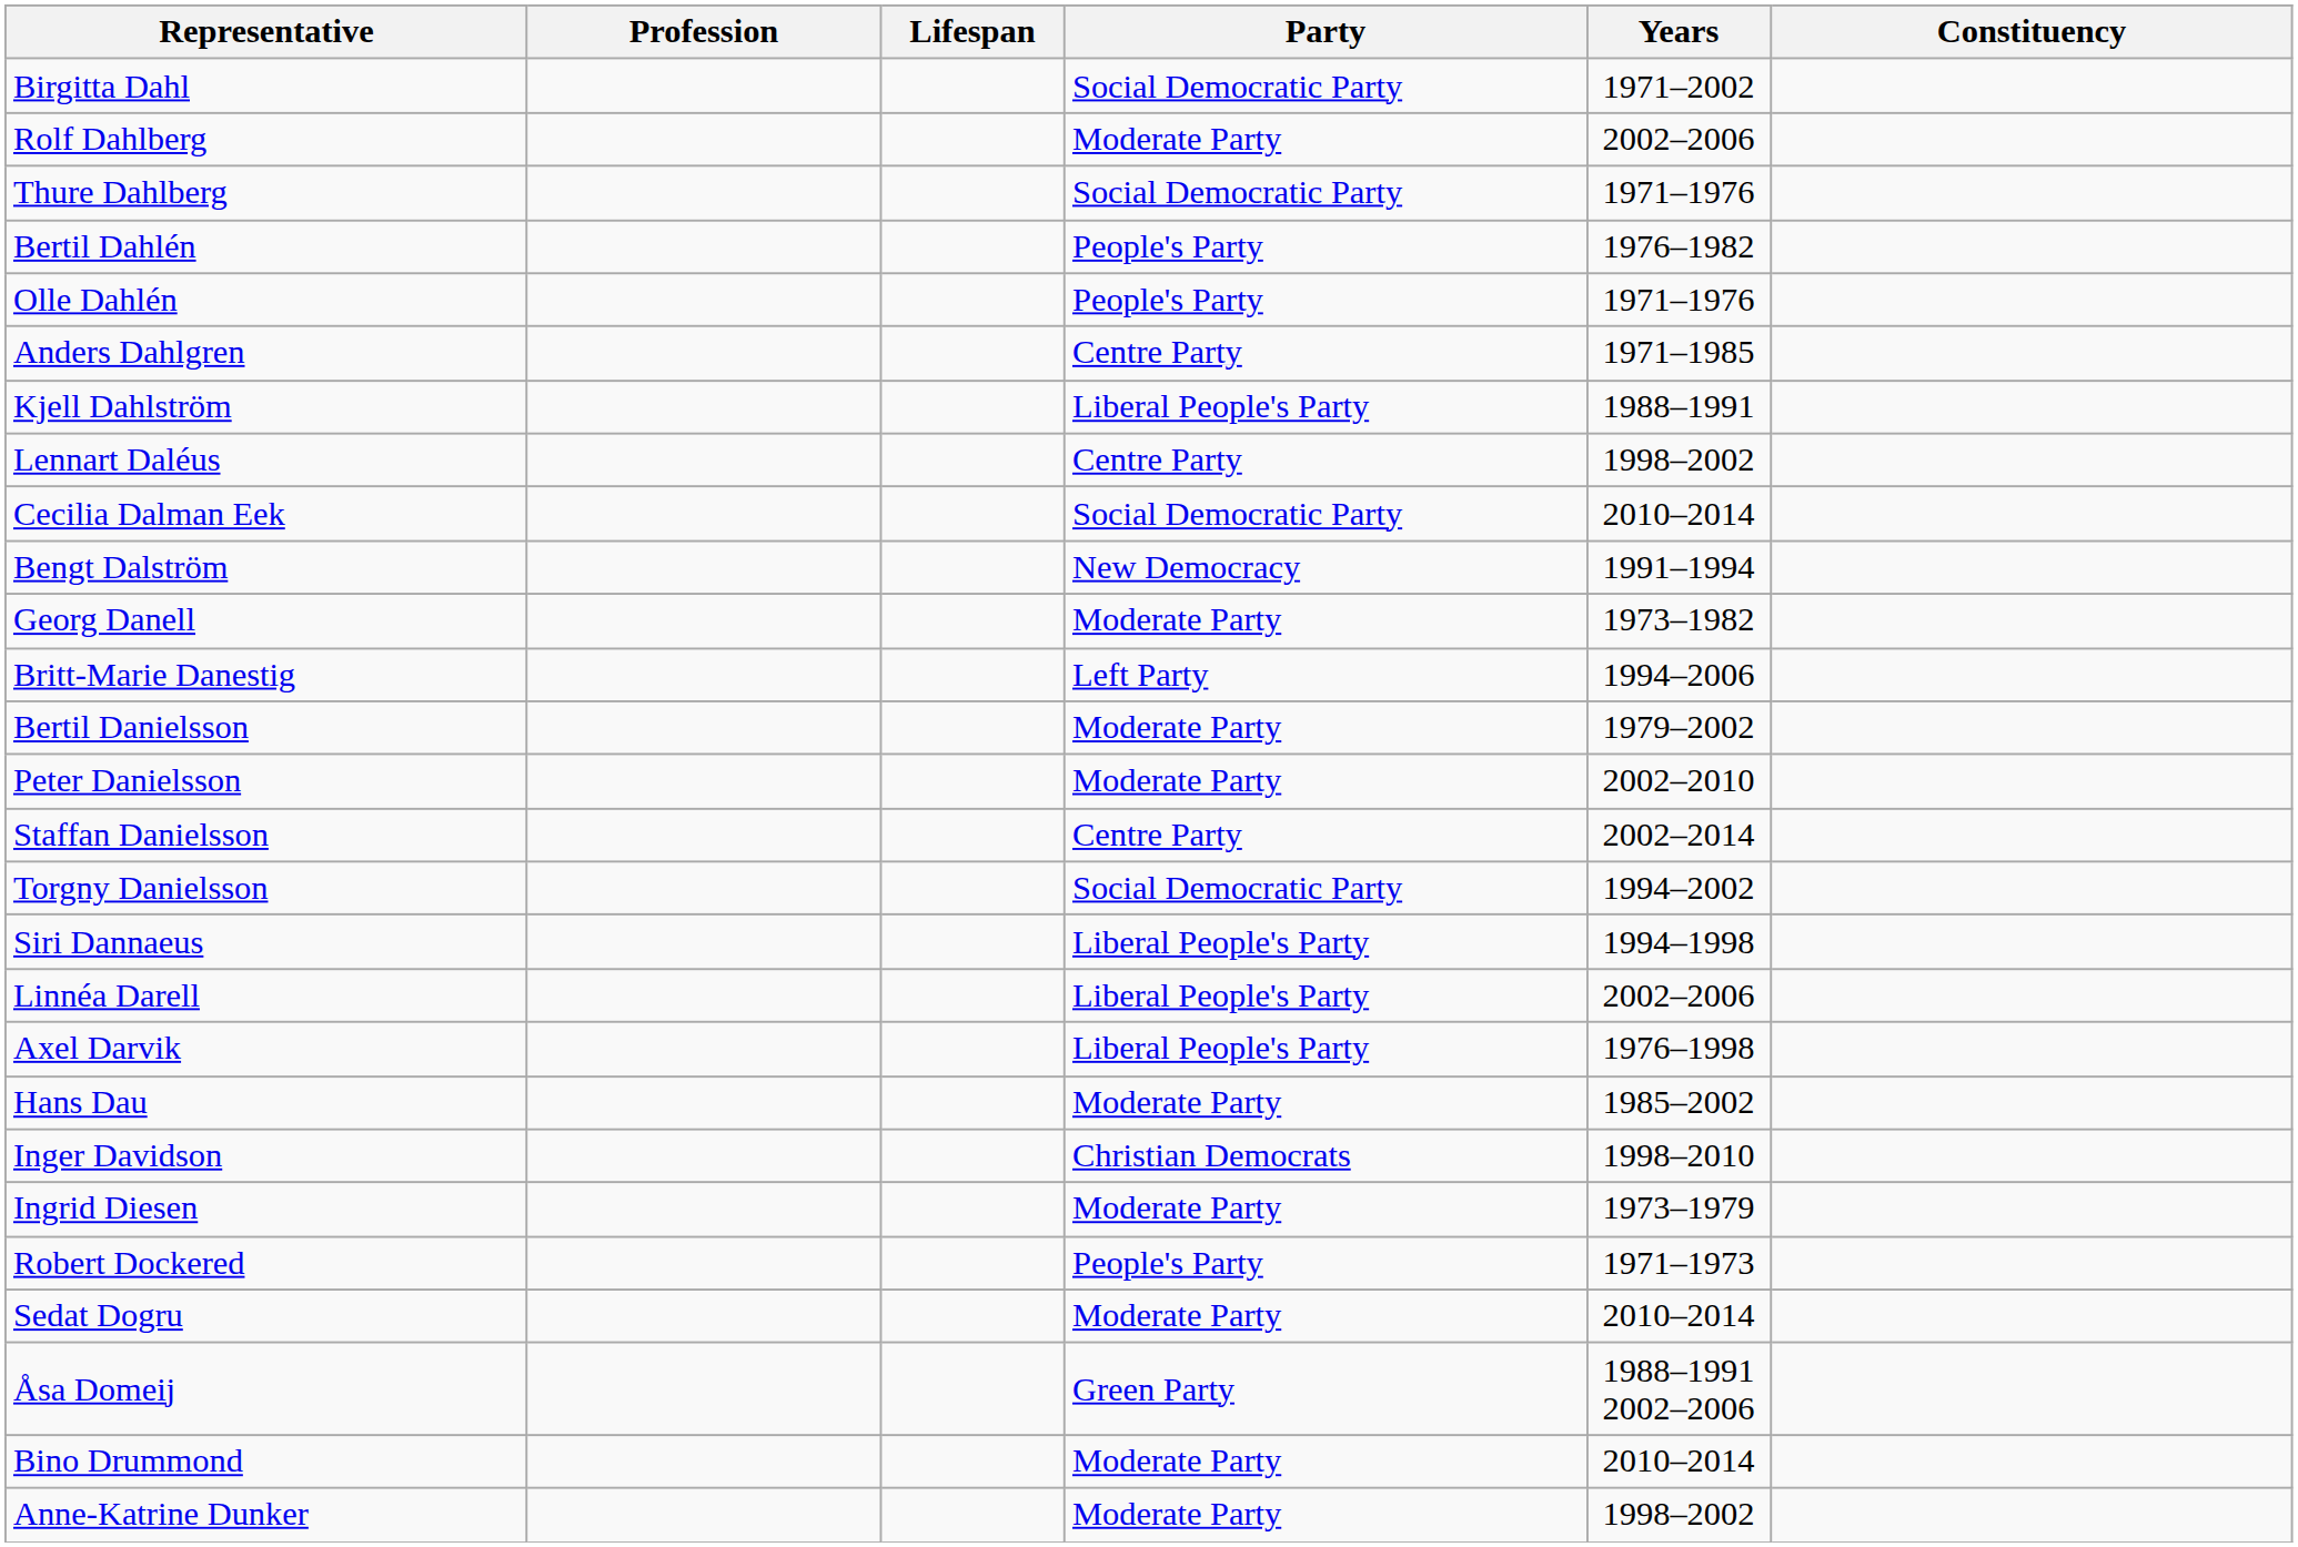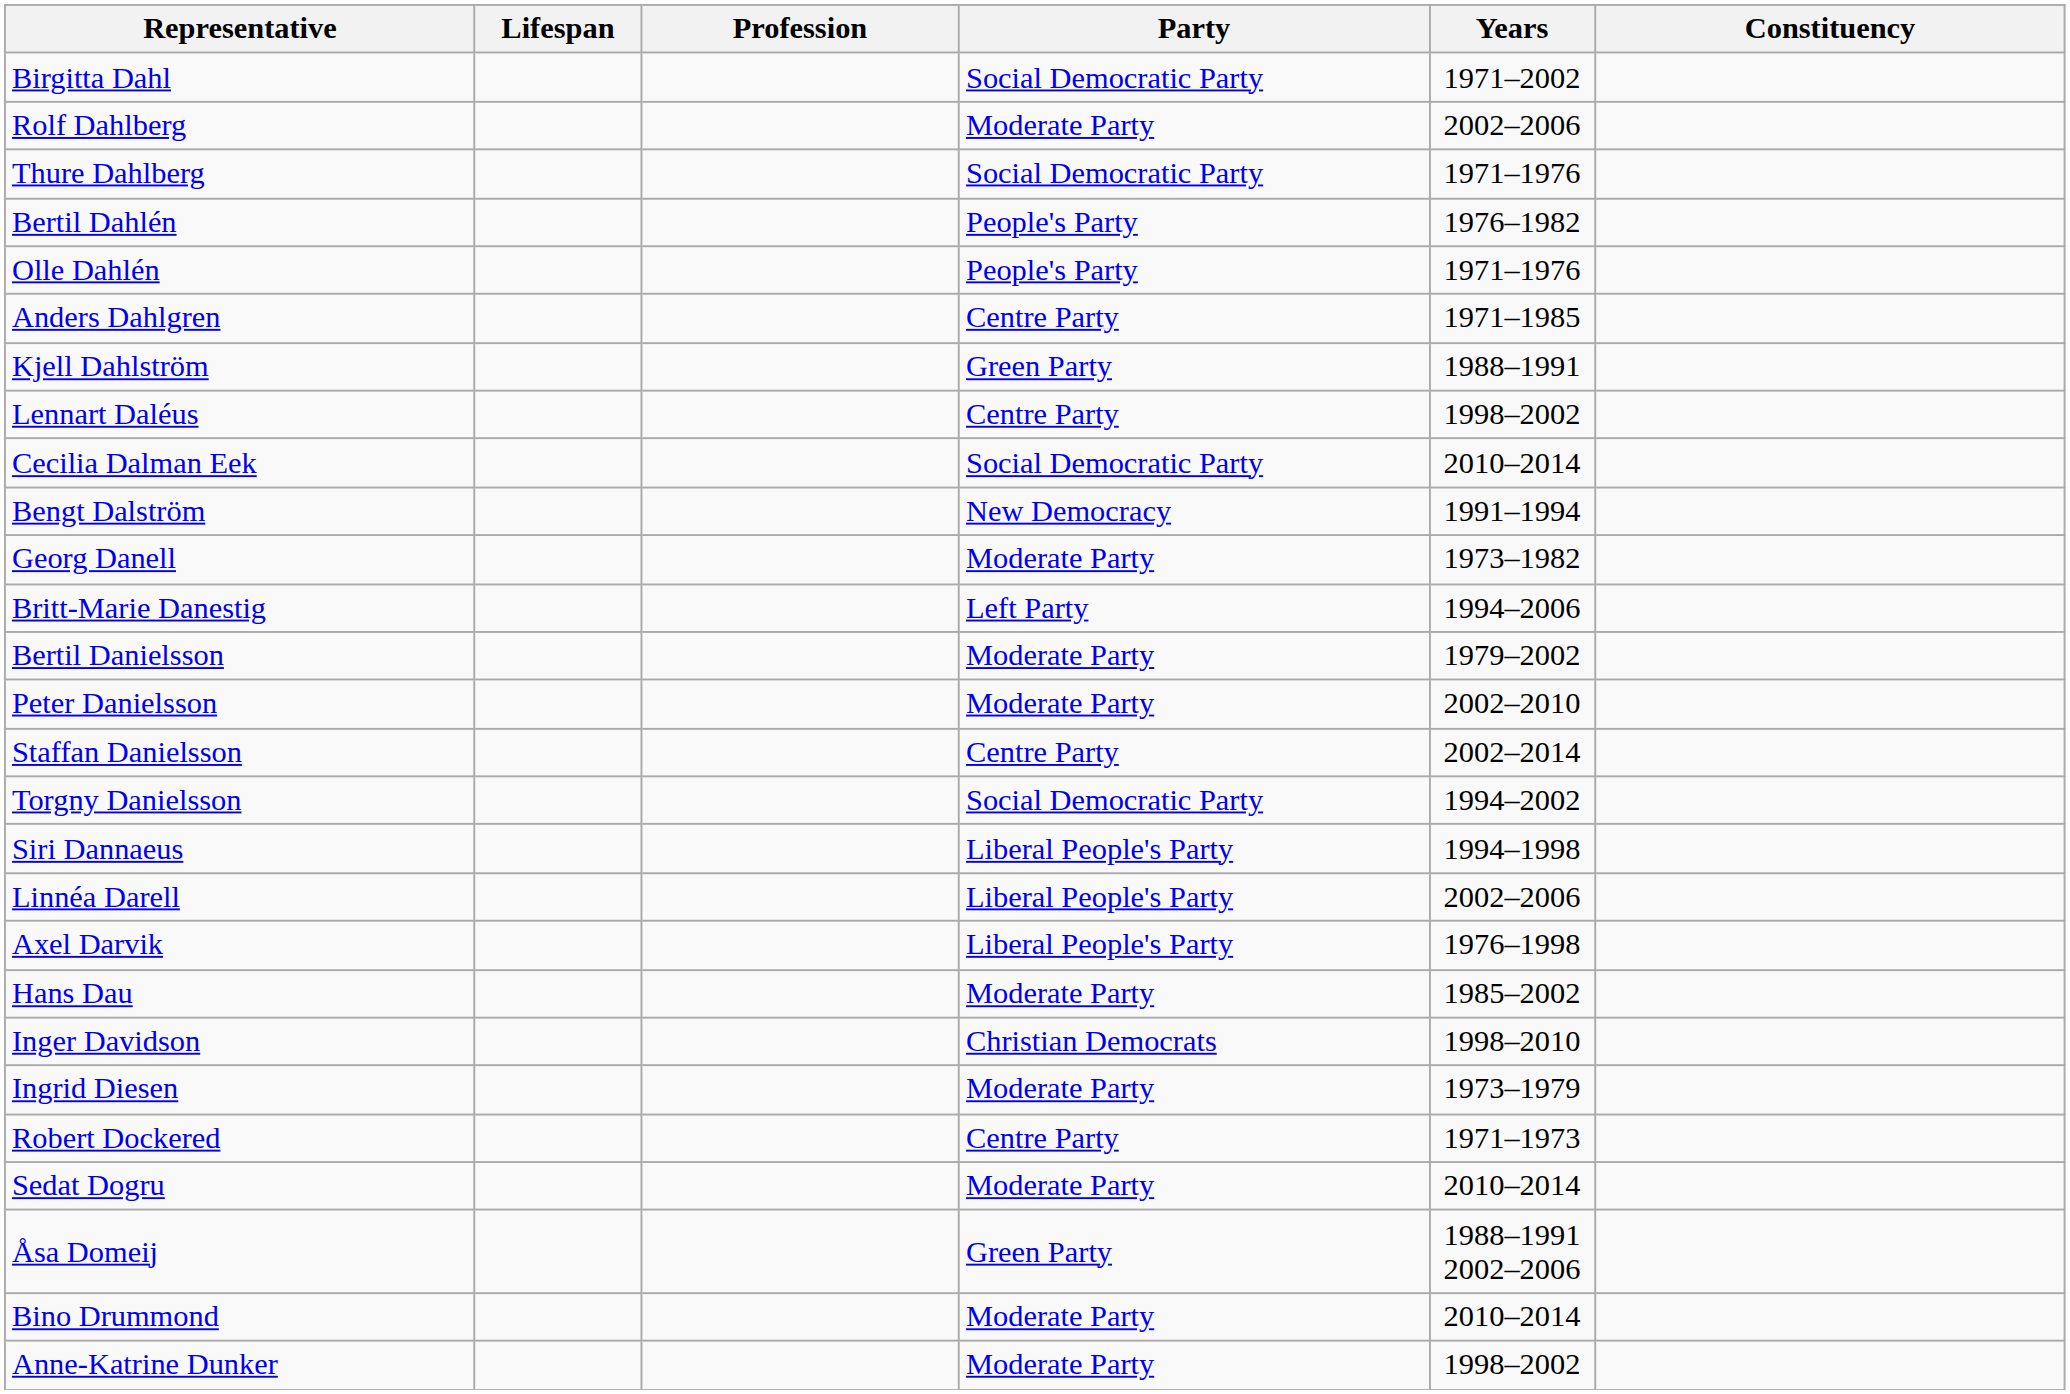columns swapped: Lifespan <-> Profession
Kjell Dahlström | Party: Liberal People's Party -> Green Party
Robert Dockered | Party: People's Party -> Centre Party
